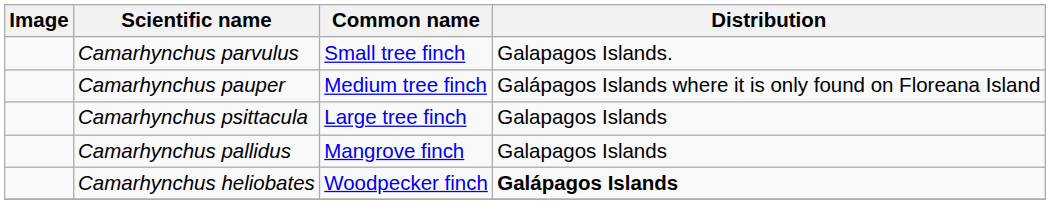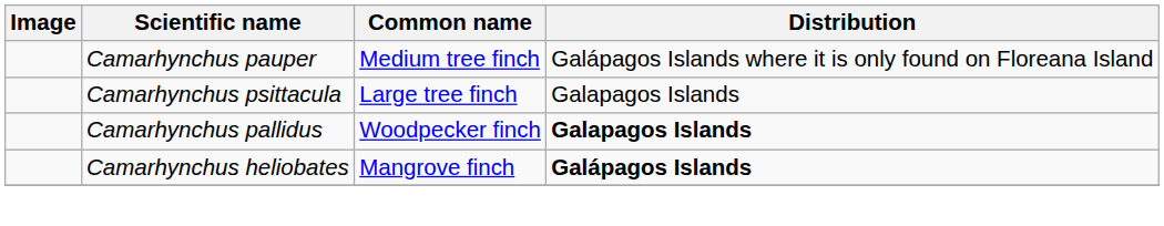- row: Camarhynchus parvulus | Small tree finch | Galapagos Islands.
Camarhynchus pallidus | Common name: Mangrove finch -> Woodpecker finch
Camarhynchus pallidus | Distribution: normal -> bold
Camarhynchus heliobates | Common name: Woodpecker finch -> Mangrove finch
